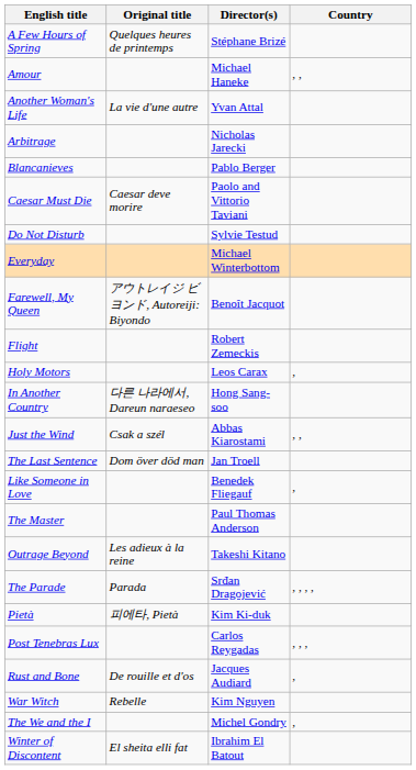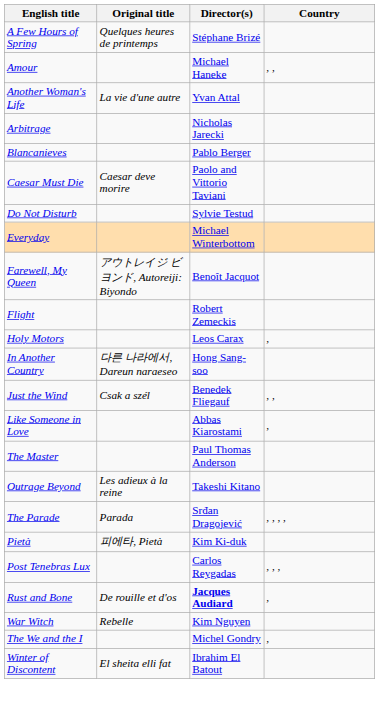Just the Wind | Director(s): Abbas Kiarostami -> Benedek Fliegauf
- row: The Last Sentence | Dom över död man | Jan Troell
Like Someone in Love | Director(s): Benedek Fliegauf -> Abbas Kiarostami
Rust and Bone | Director(s): normal -> bold
